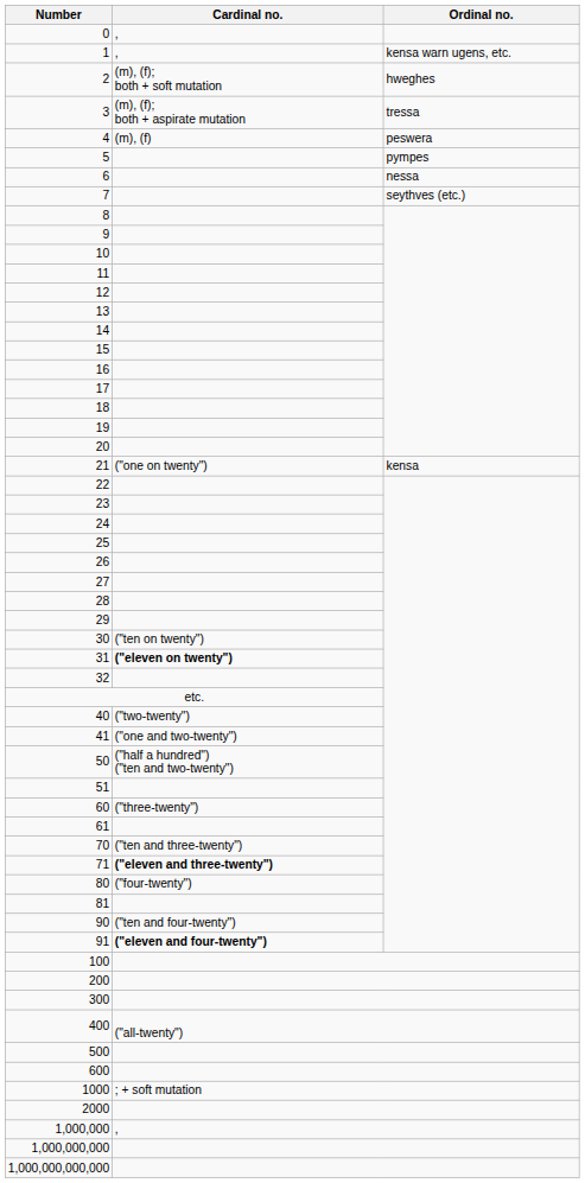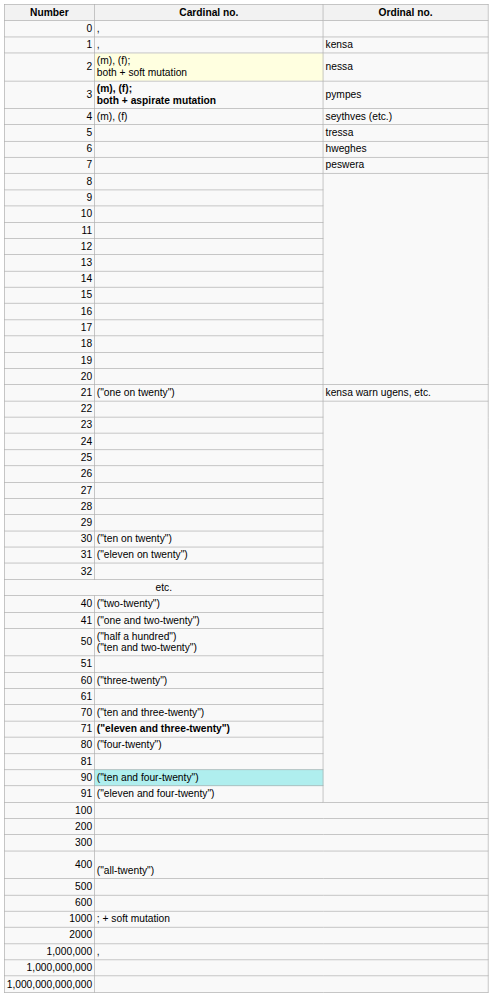1 | Ordinal no.: kensa warn ugens, etc. -> kensa
2 | Cardinal no.: no background -> lightyellow background
2 | Ordinal no.: hweghes -> nessa
3 | Cardinal no.: normal -> bold
3 | Ordinal no.: tressa -> pympes
4 | Ordinal no.: peswera -> seythves (etc.)
5 | Ordinal no.: pympes -> tressa
6 | Ordinal no.: nessa -> hweghes
7 | Ordinal no.: seythves (etc.) -> peswera
21 | Ordinal no.: kensa -> kensa warn ugens, etc.
31 | Cardinal no.: bold -> normal
90 | Cardinal no.: no background -> paleturquoise background
91 | Cardinal no.: bold -> normal
